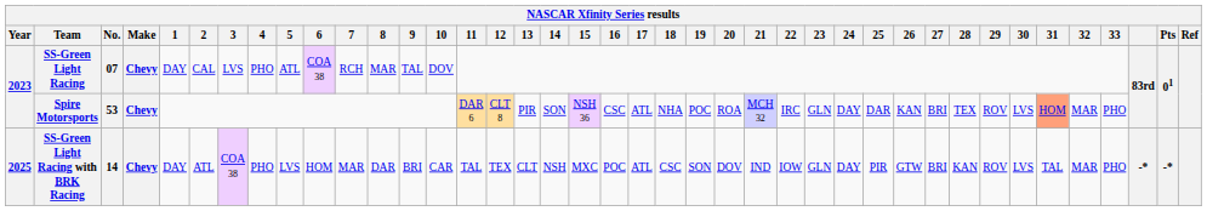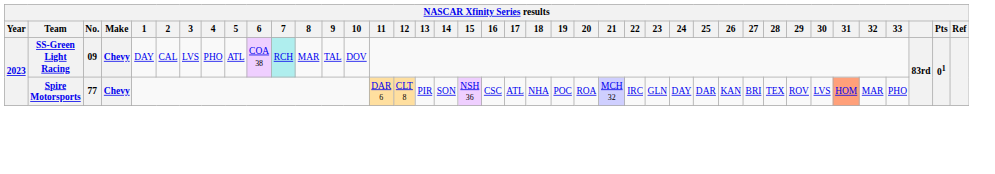SS-Green Light Racing | No.: 07 -> 09
SS-Green Light Racing | 7: no background -> paleturquoise background
Spire Motorsports | No.: 53 -> 77
- row: 2025 | SS-Green Light Racing with BRK Racing | 14 | Chevy | DAY | ATL | COA 38 | PHO | LVS | HOM | MAR | DAR | BRI | CAR | TAL | TEX | CLT | NSH | MXC | POC | ATL | CSC | SON | DOV | IND | IOW | GLN | DAY | PIR | GTW | BRI | KAN | ROV | LVS | TAL | MAR | PHO | -* | -*
